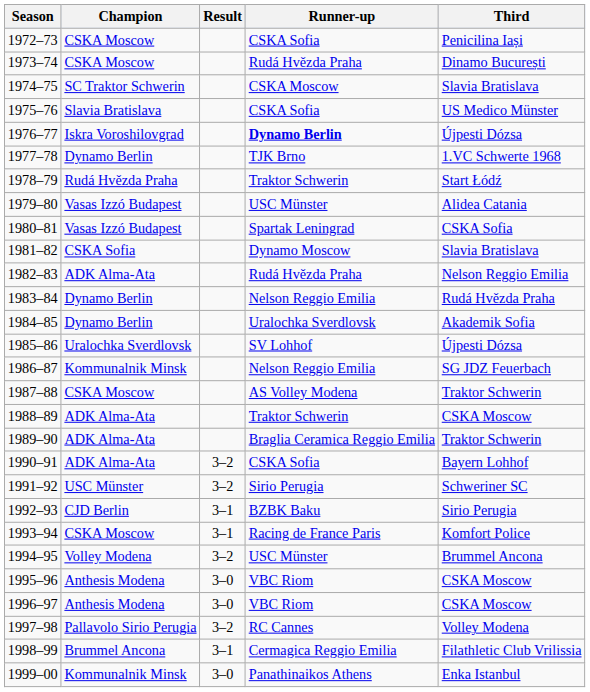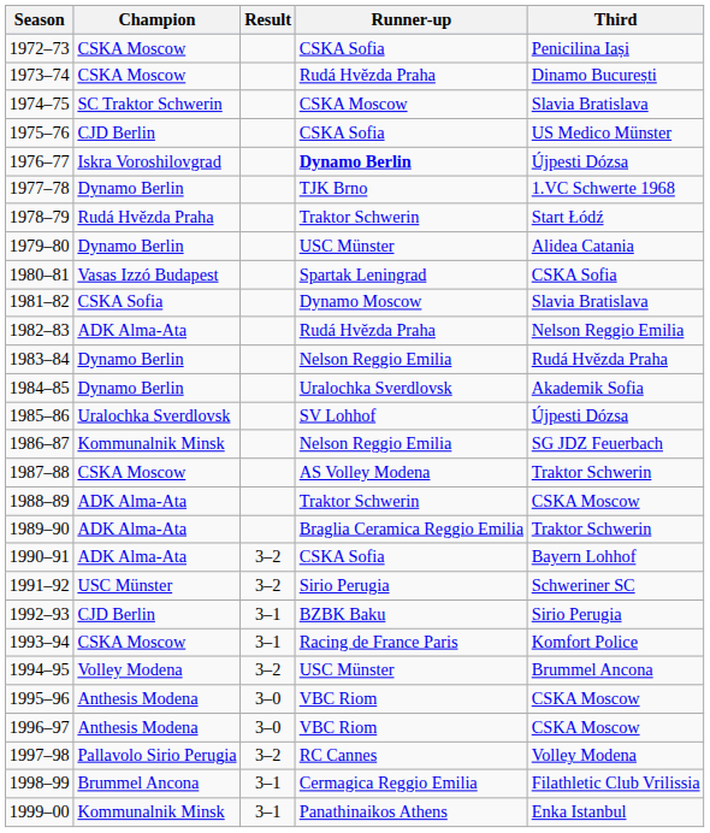1975–76 | Champion: Slavia Bratislava -> CJD Berlin
1979–80 | Champion: Vasas Izzó Budapest -> Dynamo Berlin
1999–00 | Result: 3–0 -> 3–1
